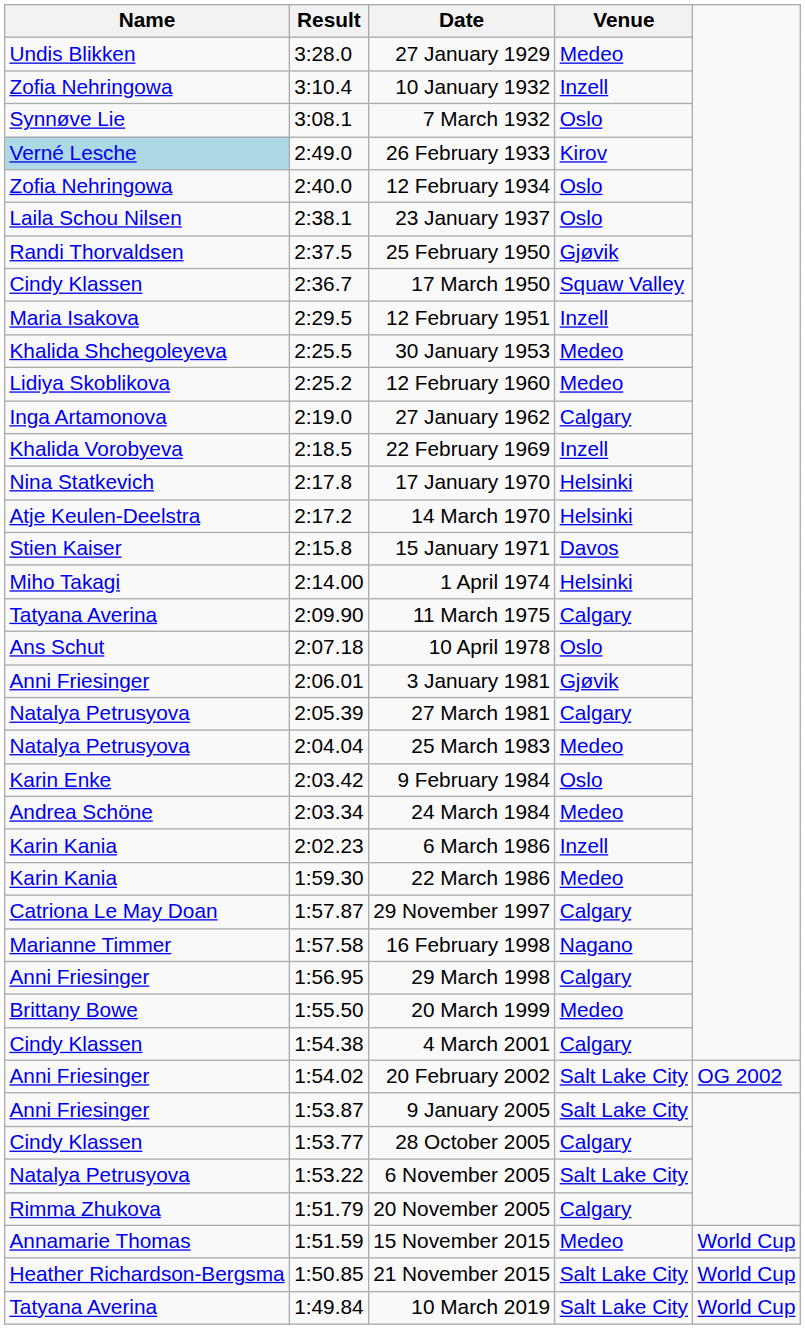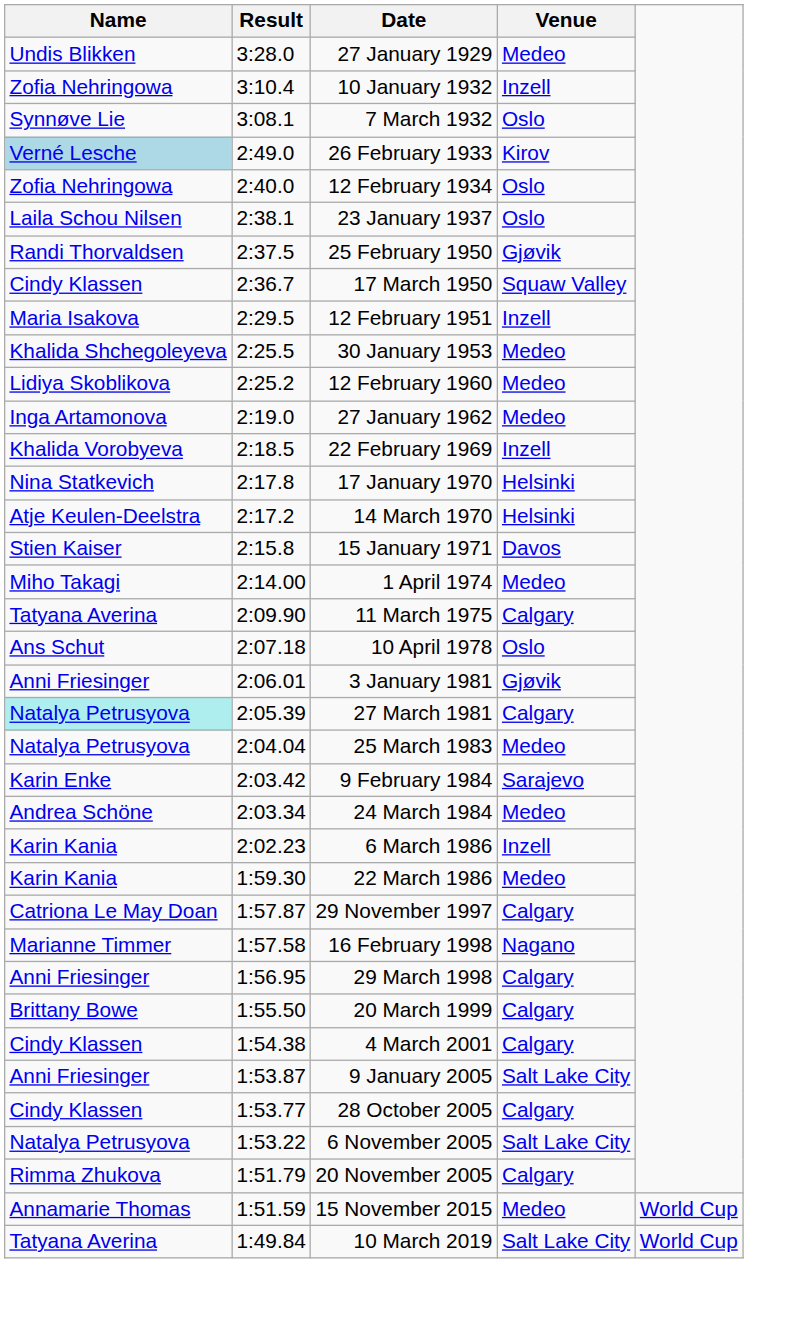27 January 1962 | Venue: Calgary -> Medeo
1 April 1974 | Venue: Helsinki -> Medeo
27 March 1981 | Name: no background -> paleturquoise background
9 February 1984 | Venue: Oslo -> Sarajevo
20 March 1999 | Venue: Medeo -> Calgary
- row: Anni Friesinger | 1:54.02 | 20 February 2002 | Salt Lake City | OG 2002
- row: Heather Richardson-Bergsma | 1:50.85 | 21 November 2015 | Salt Lake City | World Cup
